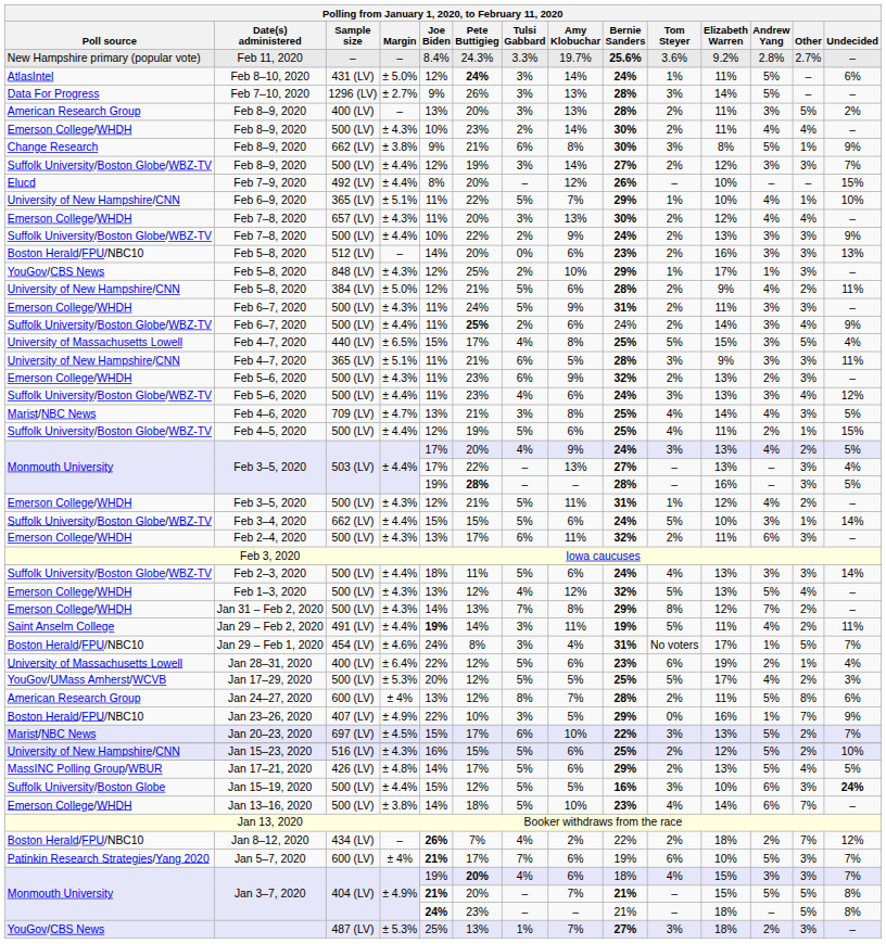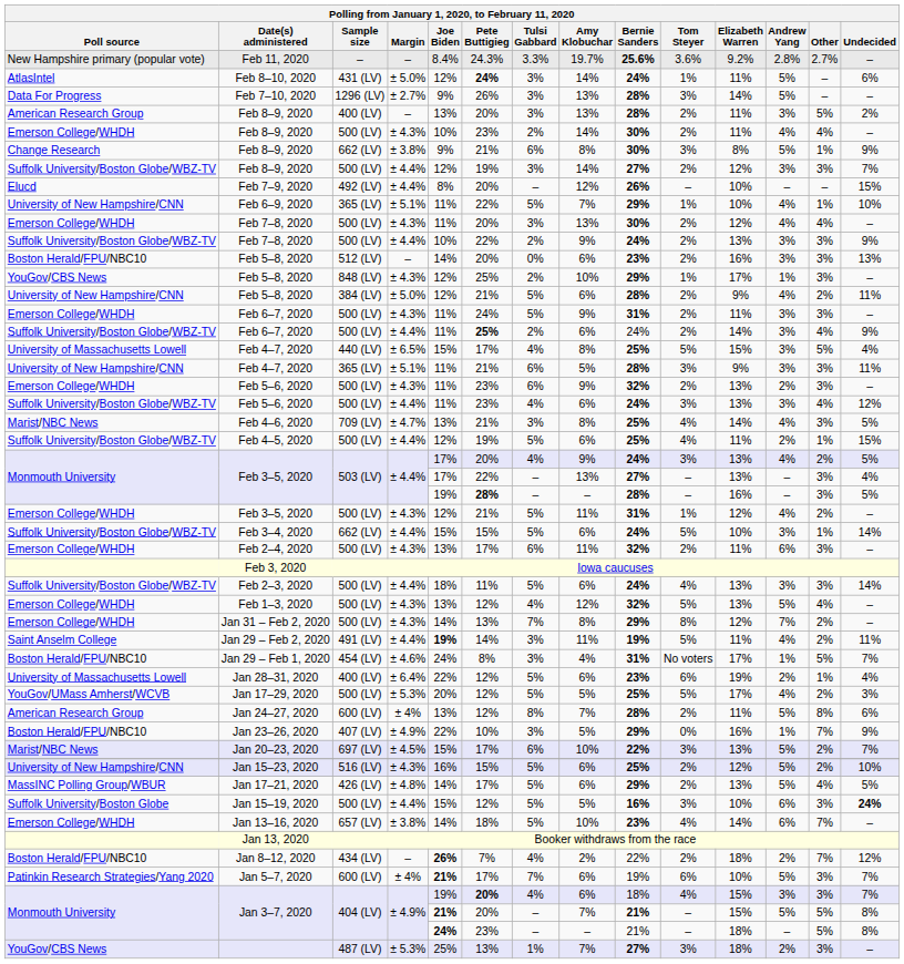Emerson College/WHDH / Feb 7–8, 2020 | Sample size: 657 (LV) -> 500 (LV)
Jan 13–16, 2020 | Sample size: 500 (LV) -> 657 (LV)
